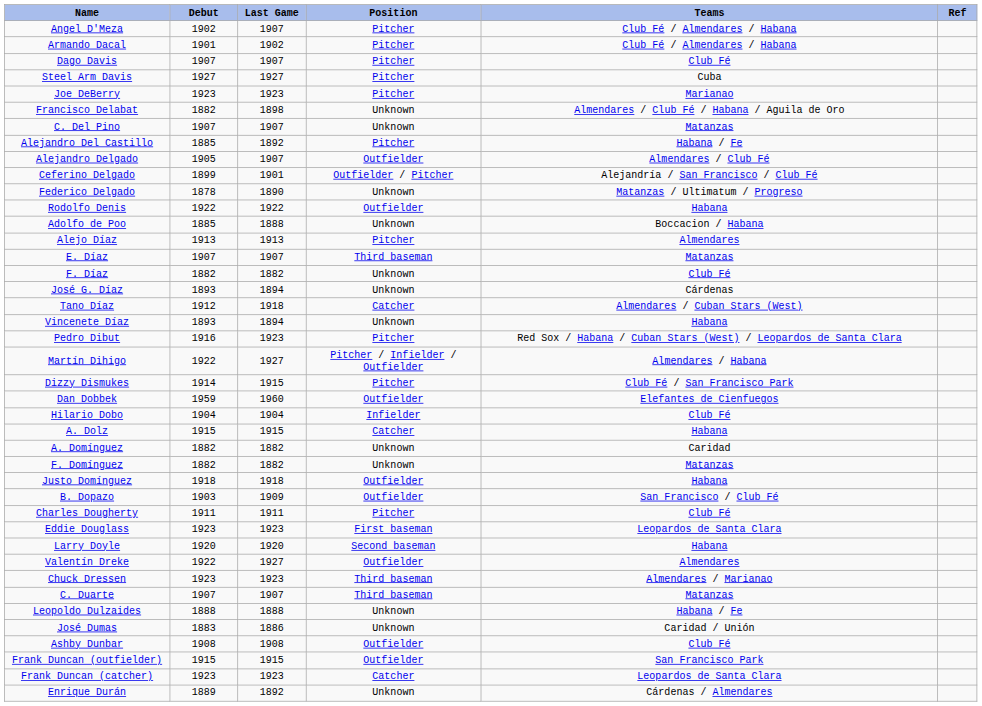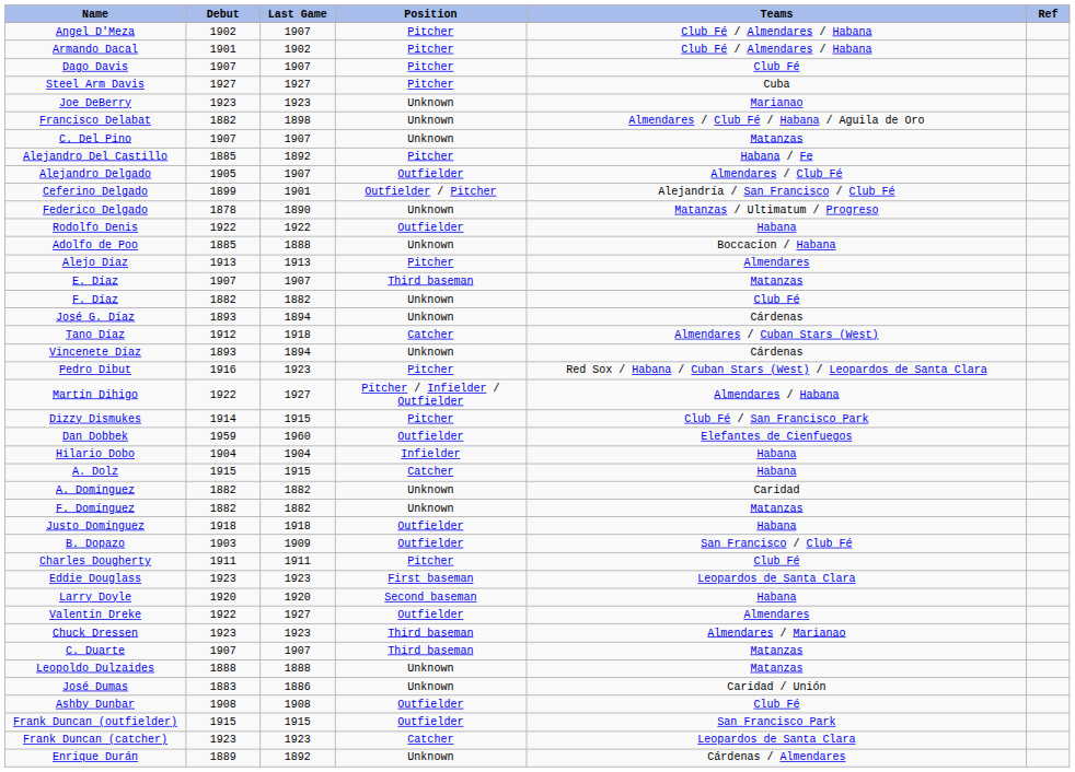Joe DeBerry | Position: Pitcher -> Unknown
Vincenete Díaz | Teams: Habana -> Cárdenas
Hilario Dobo | Teams: Club Fé -> Habana
Leopoldo Dulzaides | Teams: Habana / Fe -> Matanzas
